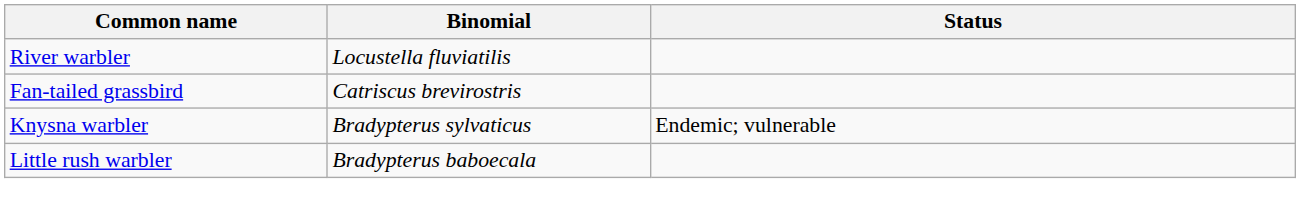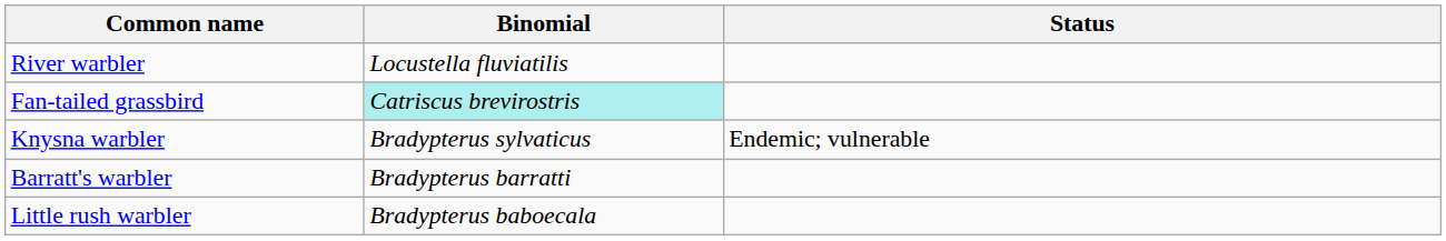Fan-tailed grassbird | Binomial: no background -> paleturquoise background
+ row: Barratt's warbler | Bradypterus barratti
